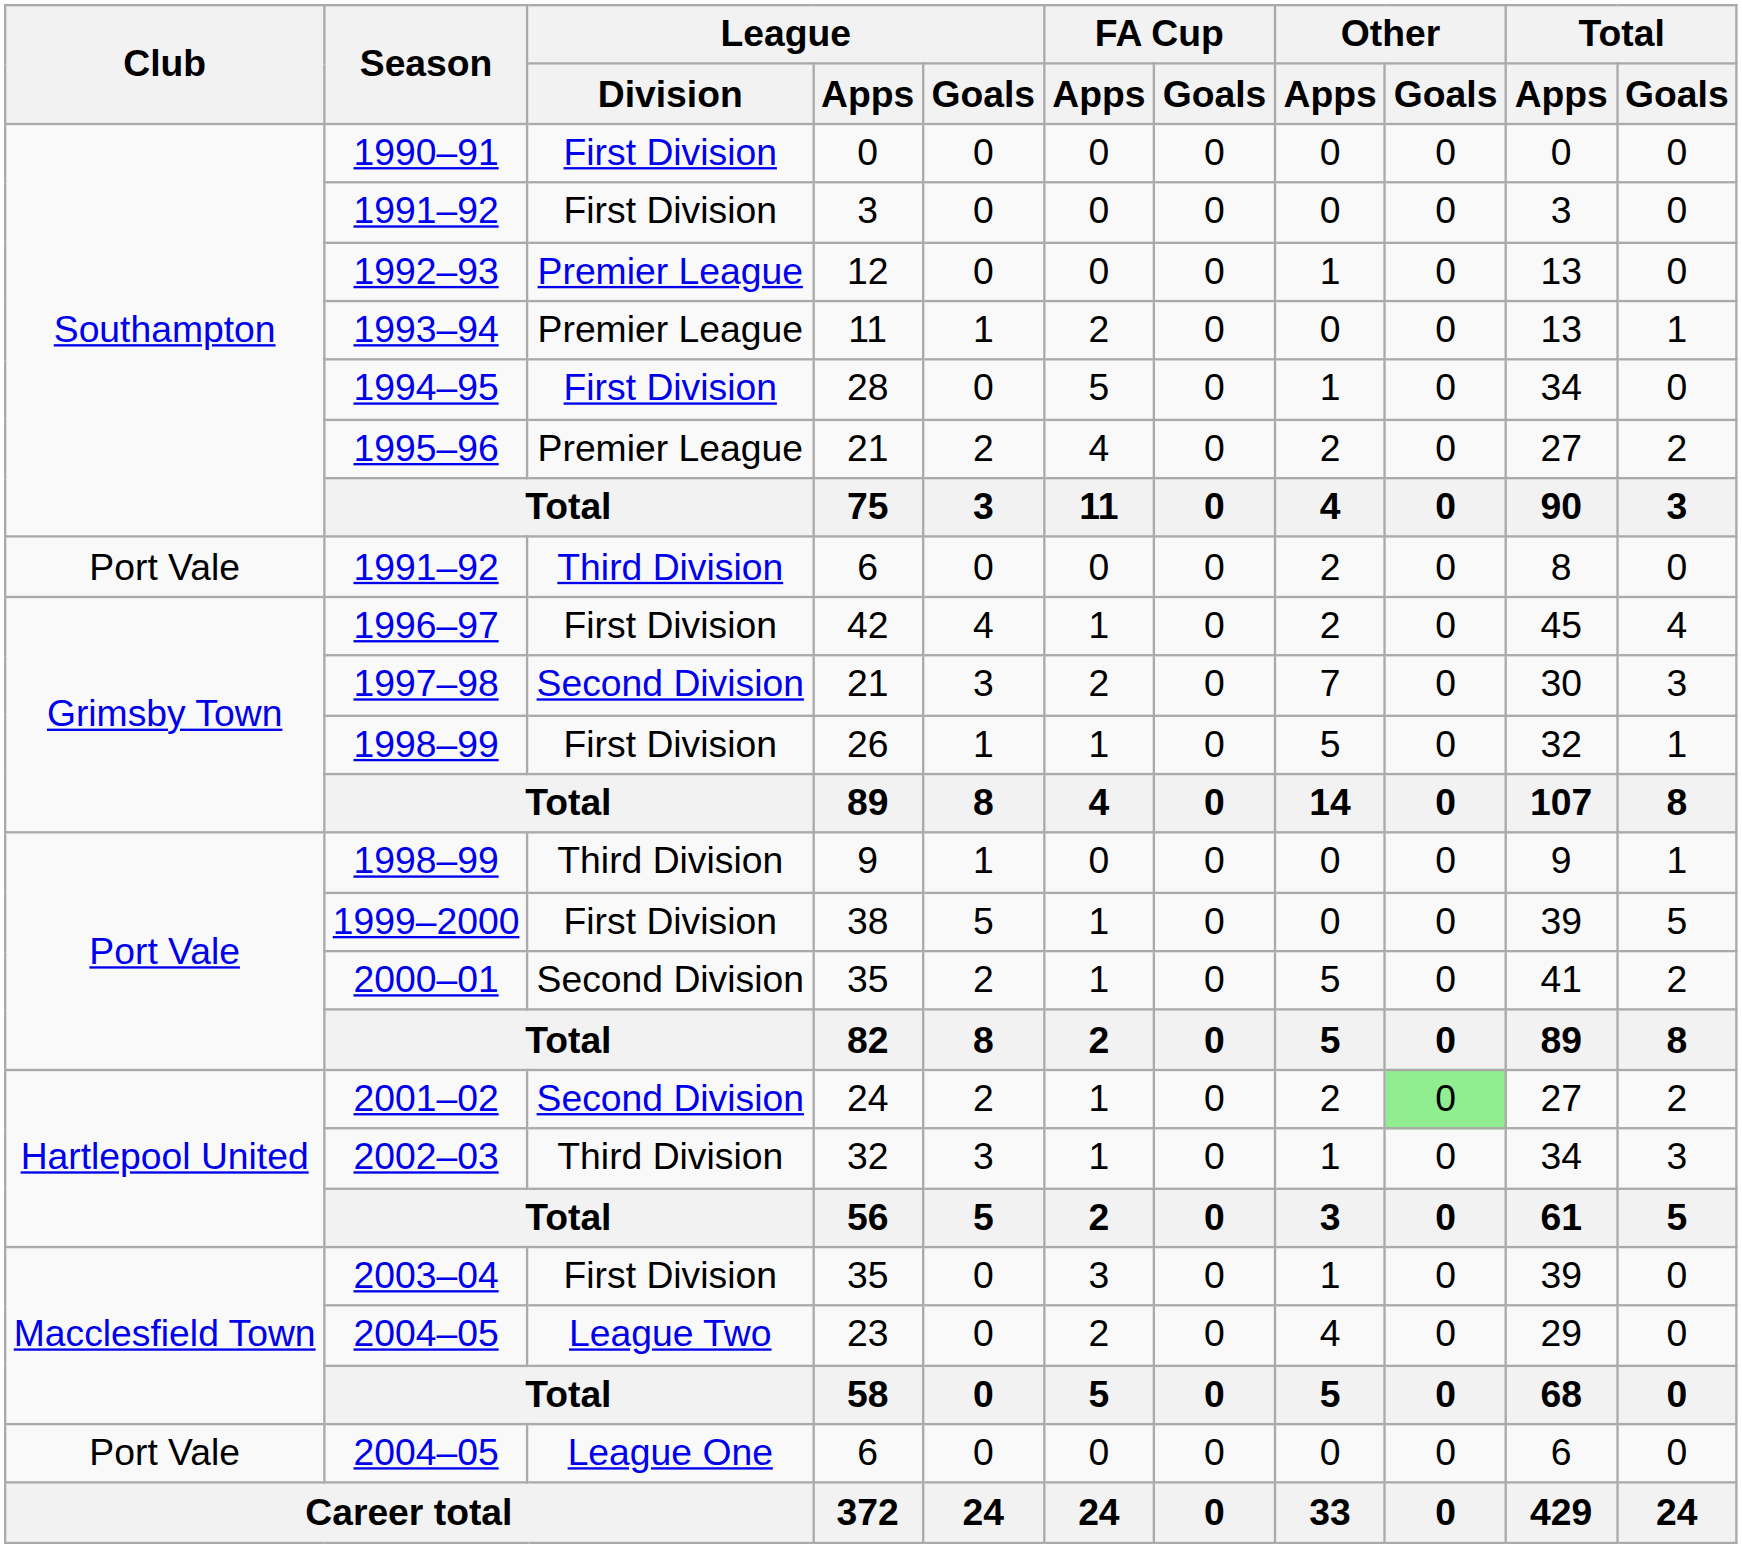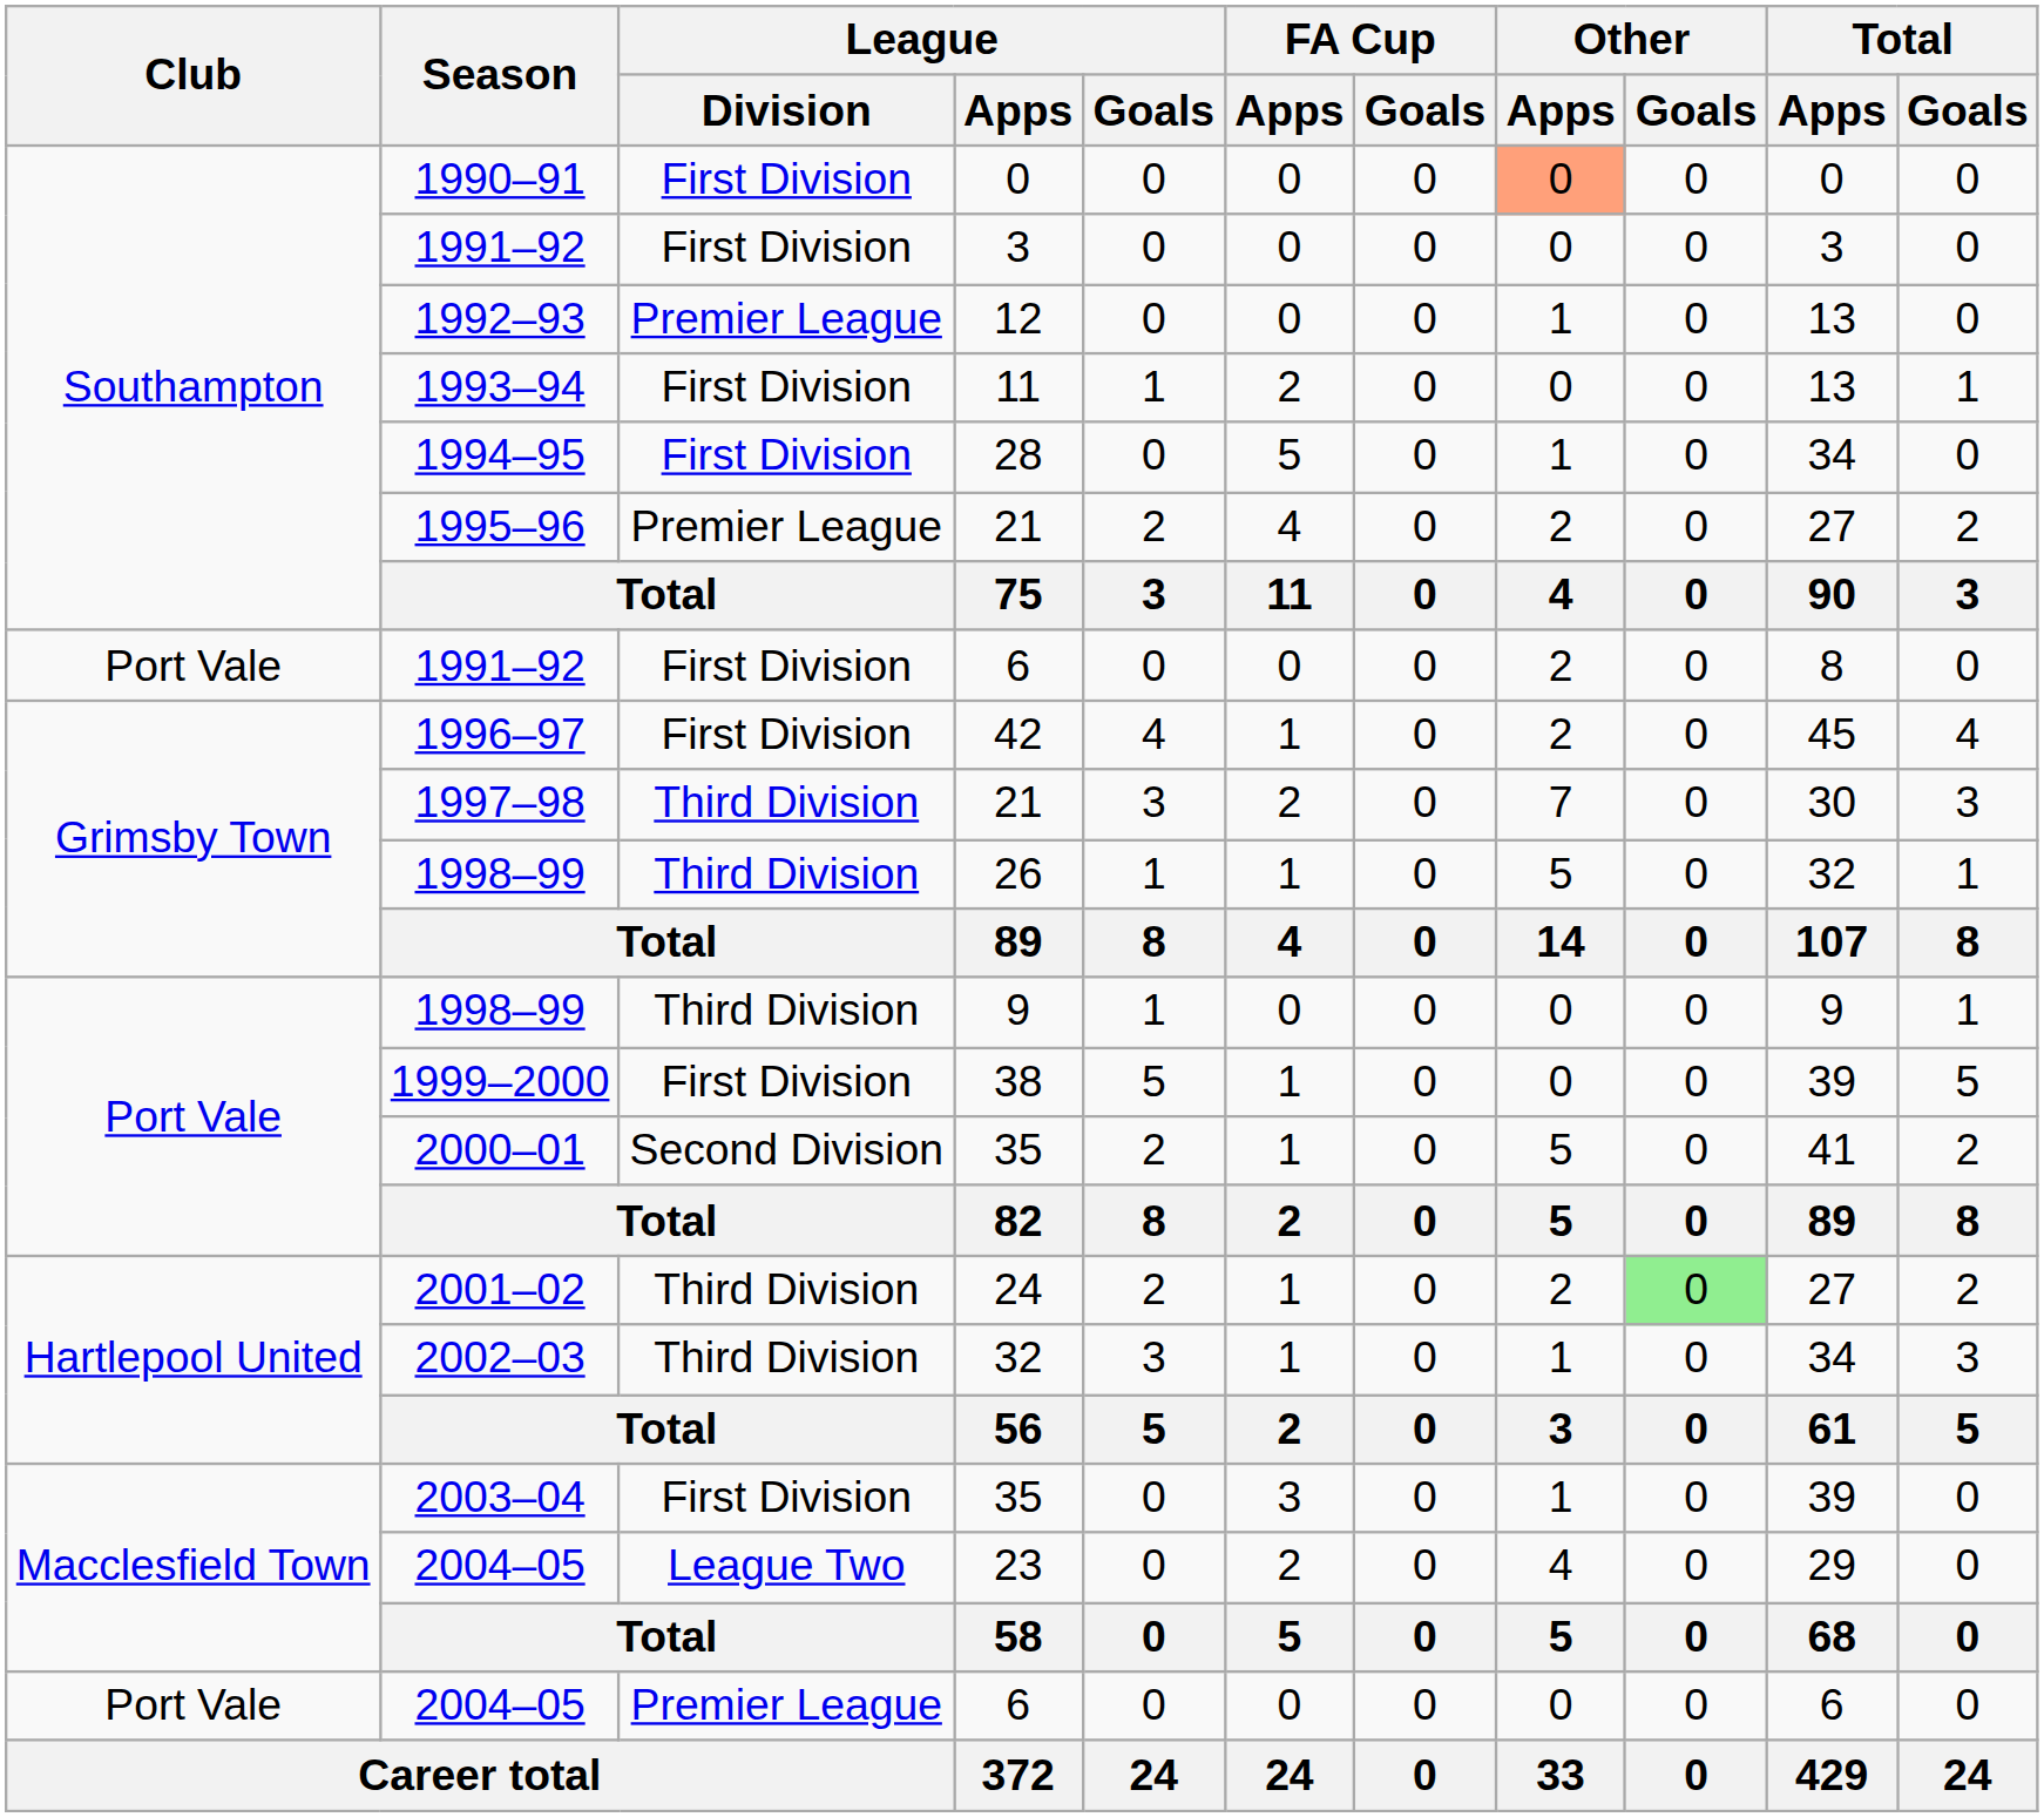1990–91 | Other / Apps: no background -> lightsalmon background
1993–94 | League / Division: Premier League -> First Division
1991–92 / 6 | League / Division: Third Division -> First Division
1997–98 | League / Division: Second Division -> Third Division
1998–99 / 26 | League / Division: First Division -> Third Division
2001–02 | League / Division: Second Division -> Third Division
2004–05 / 6 | League / Division: League One -> Premier League
